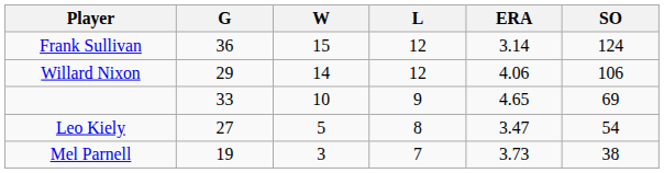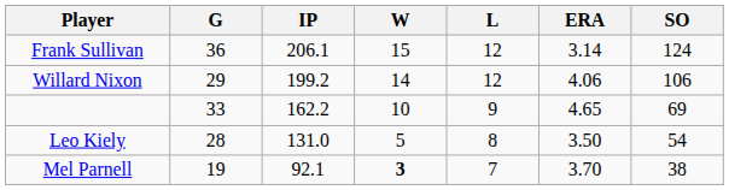+ column: IP | 206.1 | 199.2 | 162.2 | 131.0 | 92.1
Leo Kiely | G: 27 -> 28
Leo Kiely | ERA: 3.47 -> 3.50
Mel Parnell | W: normal -> bold
Mel Parnell | ERA: 3.73 -> 3.70
